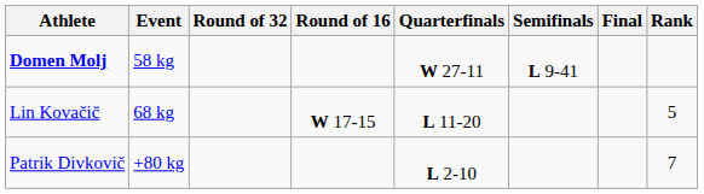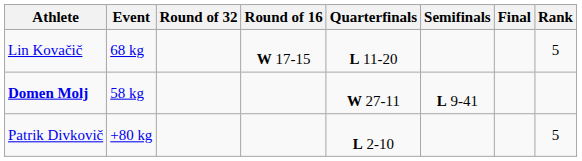rows swapped: Domen Molj <-> Lin Kovačič
Patrik Divkovič | Rank: 7 -> 5
